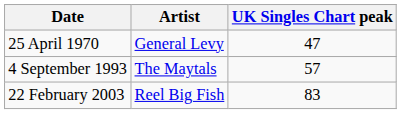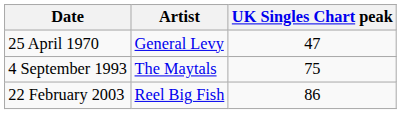4 September 1993 | UK Singles Chart peak: 57 -> 75
22 February 2003 | UK Singles Chart peak: 83 -> 86
